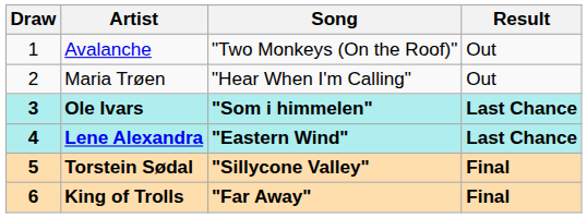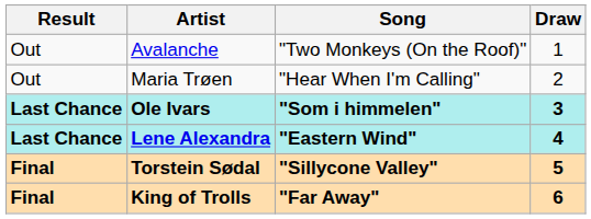columns swapped: Draw <-> Result
